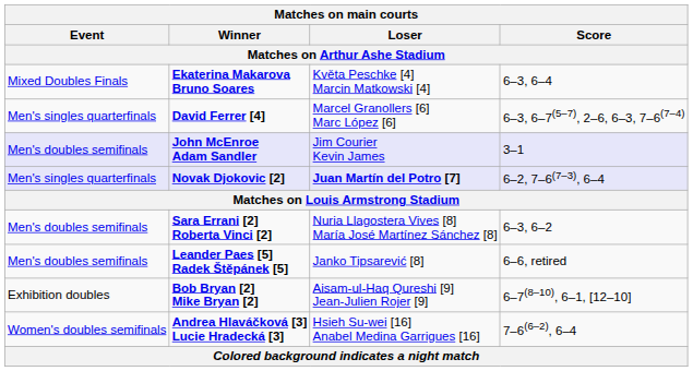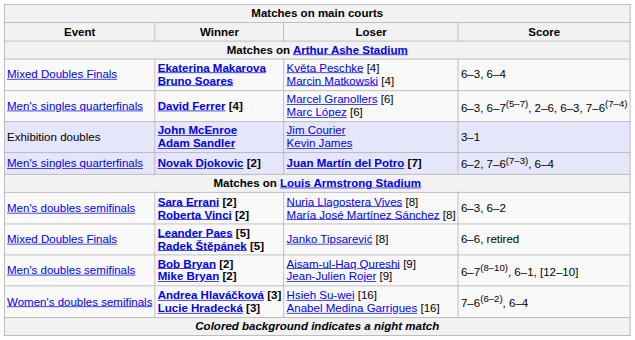John McEnroe Adam Sandler | Event: Men's doubles semifinals -> Exhibition doubles
Leander Paes [5] Radek Štěpánek [5] | Event: Men's doubles semifinals -> Mixed Doubles Finals
Bob Bryan [2] Mike Bryan [2] | Event: Exhibition doubles -> Men's doubles semifinals
